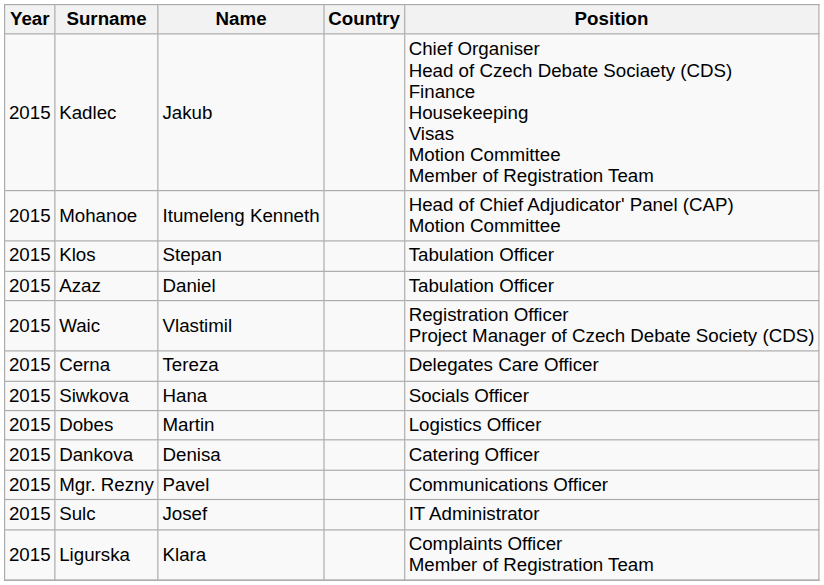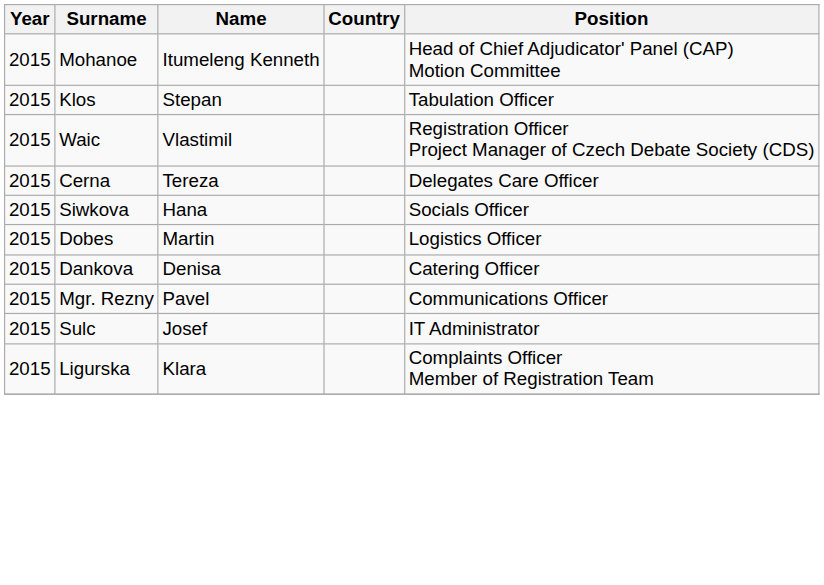- row: 2015 | Kadlec | Jakub | Chief Organiser Head of Czech Debate Sociaety (CDS) Finance Housekeeping Visas Motion Committee Member of Registration Team
- row: 2015 | Azaz | Daniel | Tabulation Officer
